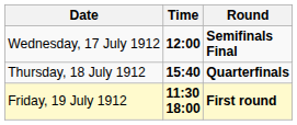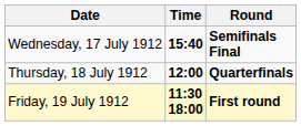Wednesday, 17 July 1912 | Time: 12:00 -> 15:40
Thursday, 18 July 1912 | Time: 15:40 -> 12:00
